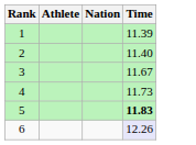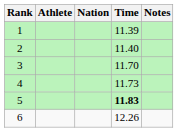+ column: Notes
3 | Time: 11.67 -> 11.70
6 | Time: lavender background -> no background
